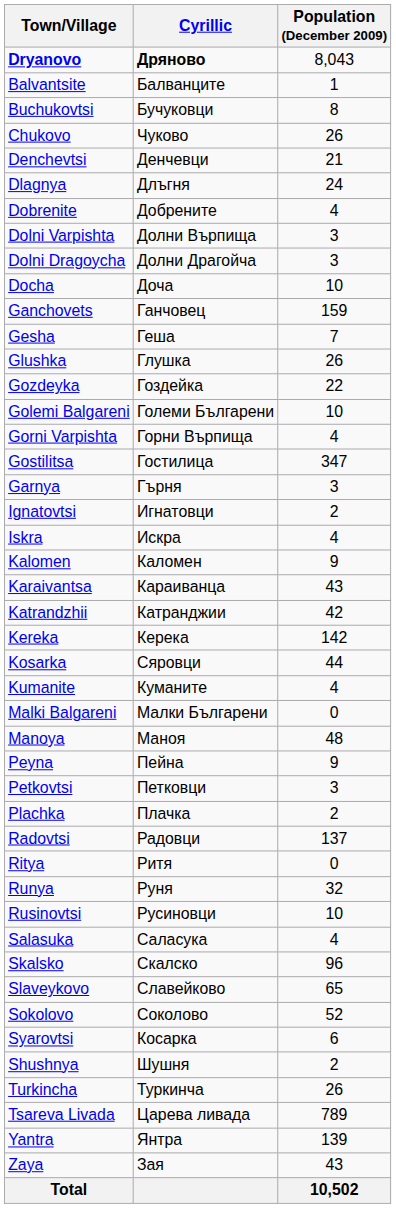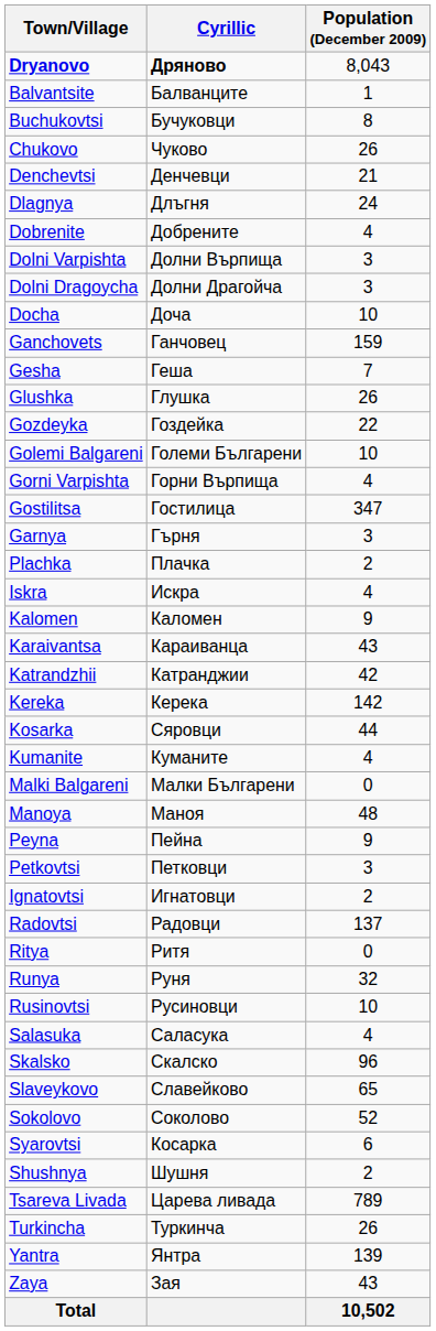rows swapped: Ignatovtsi <-> Plachka
rows swapped: Turkincha <-> Tsareva Livada
